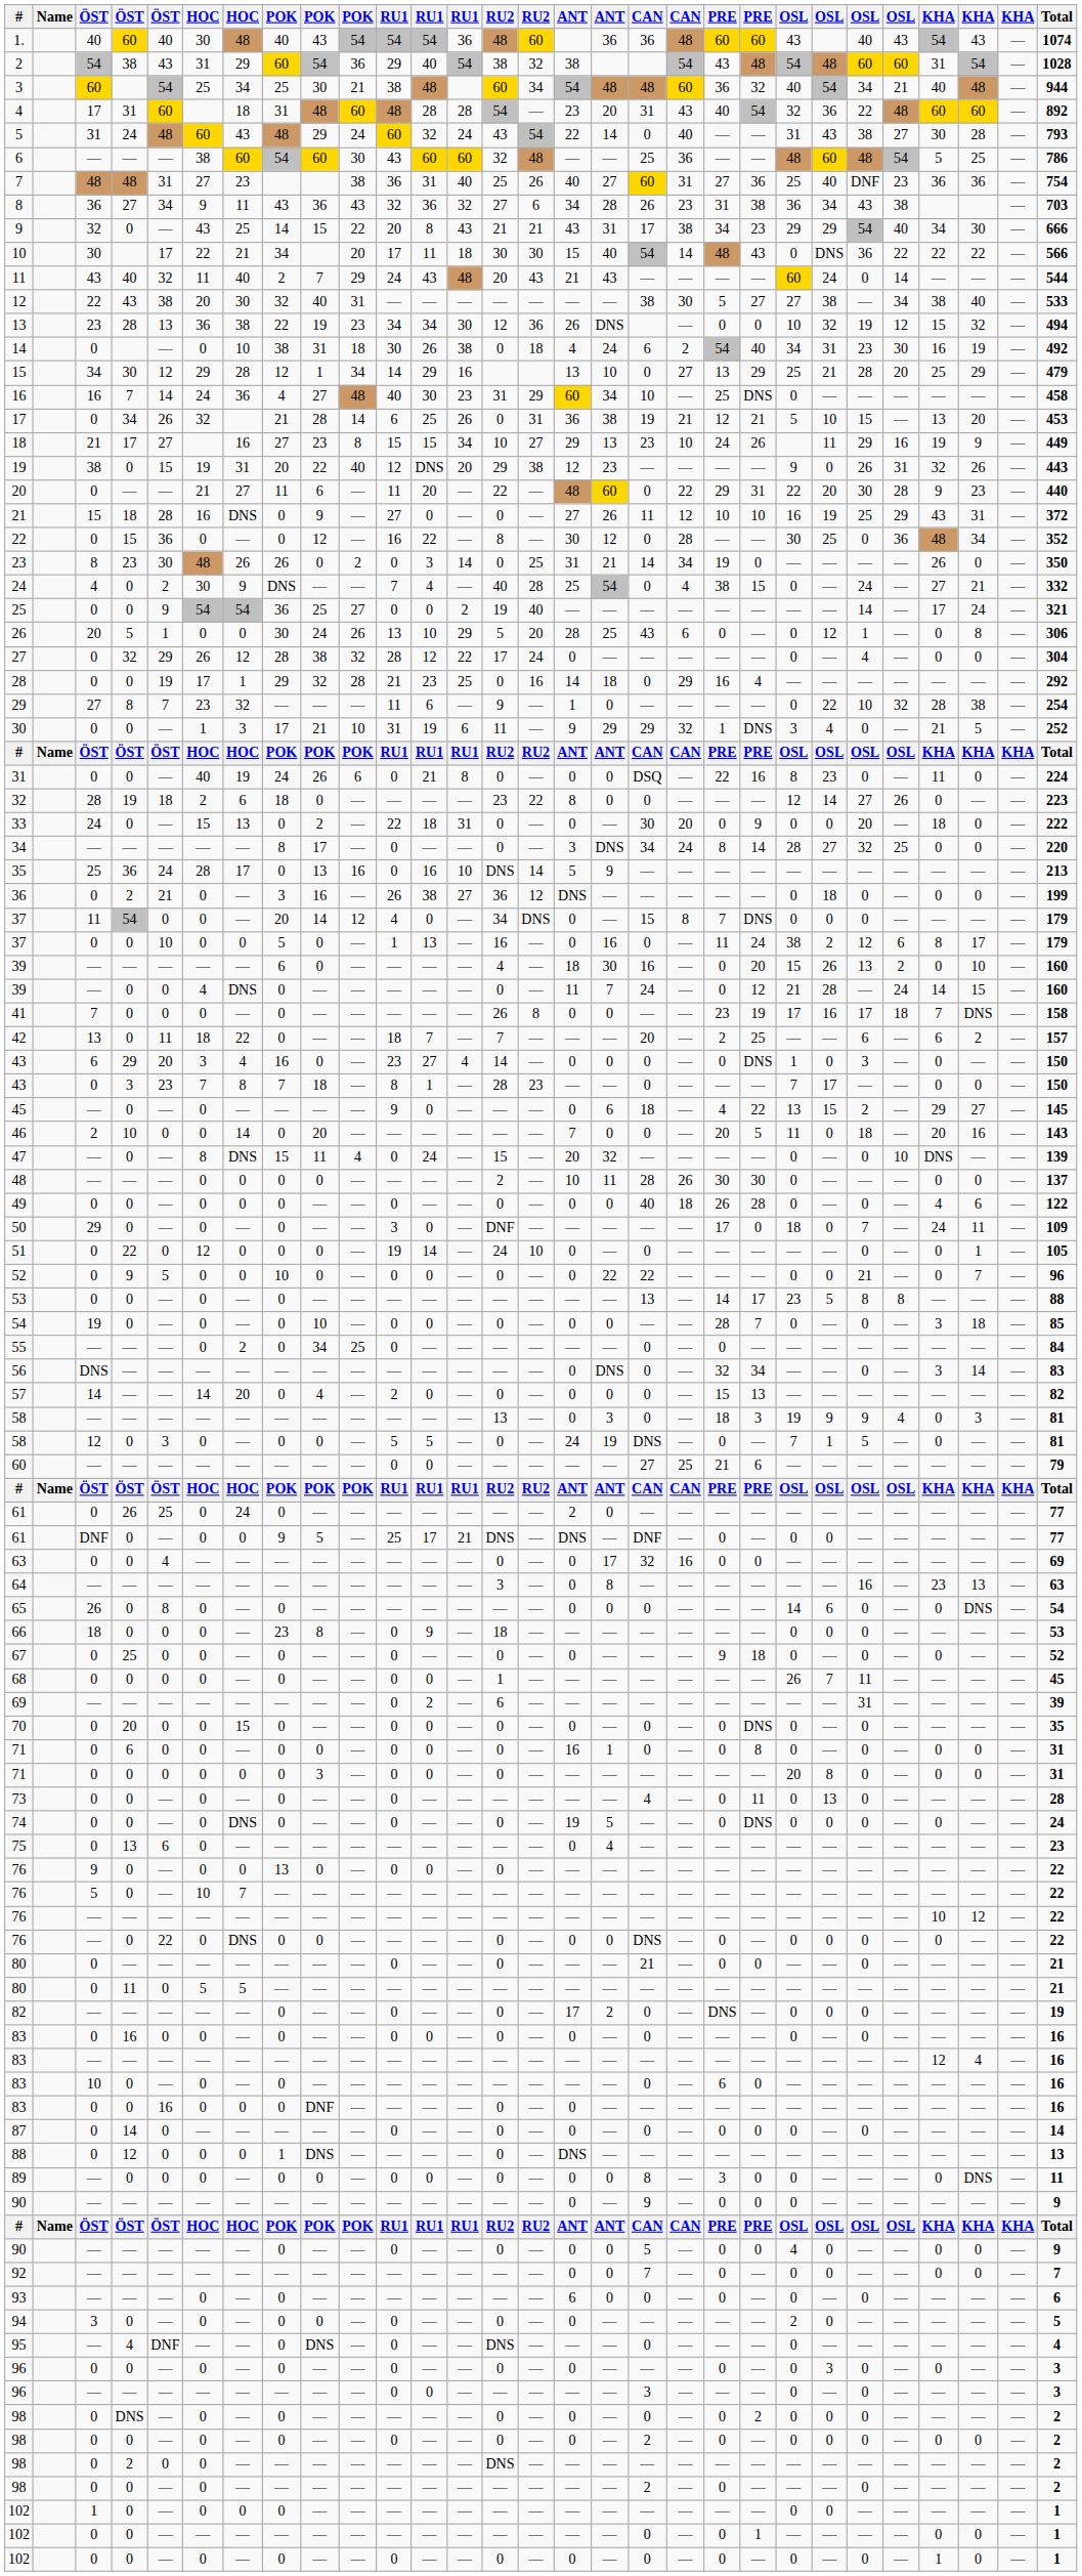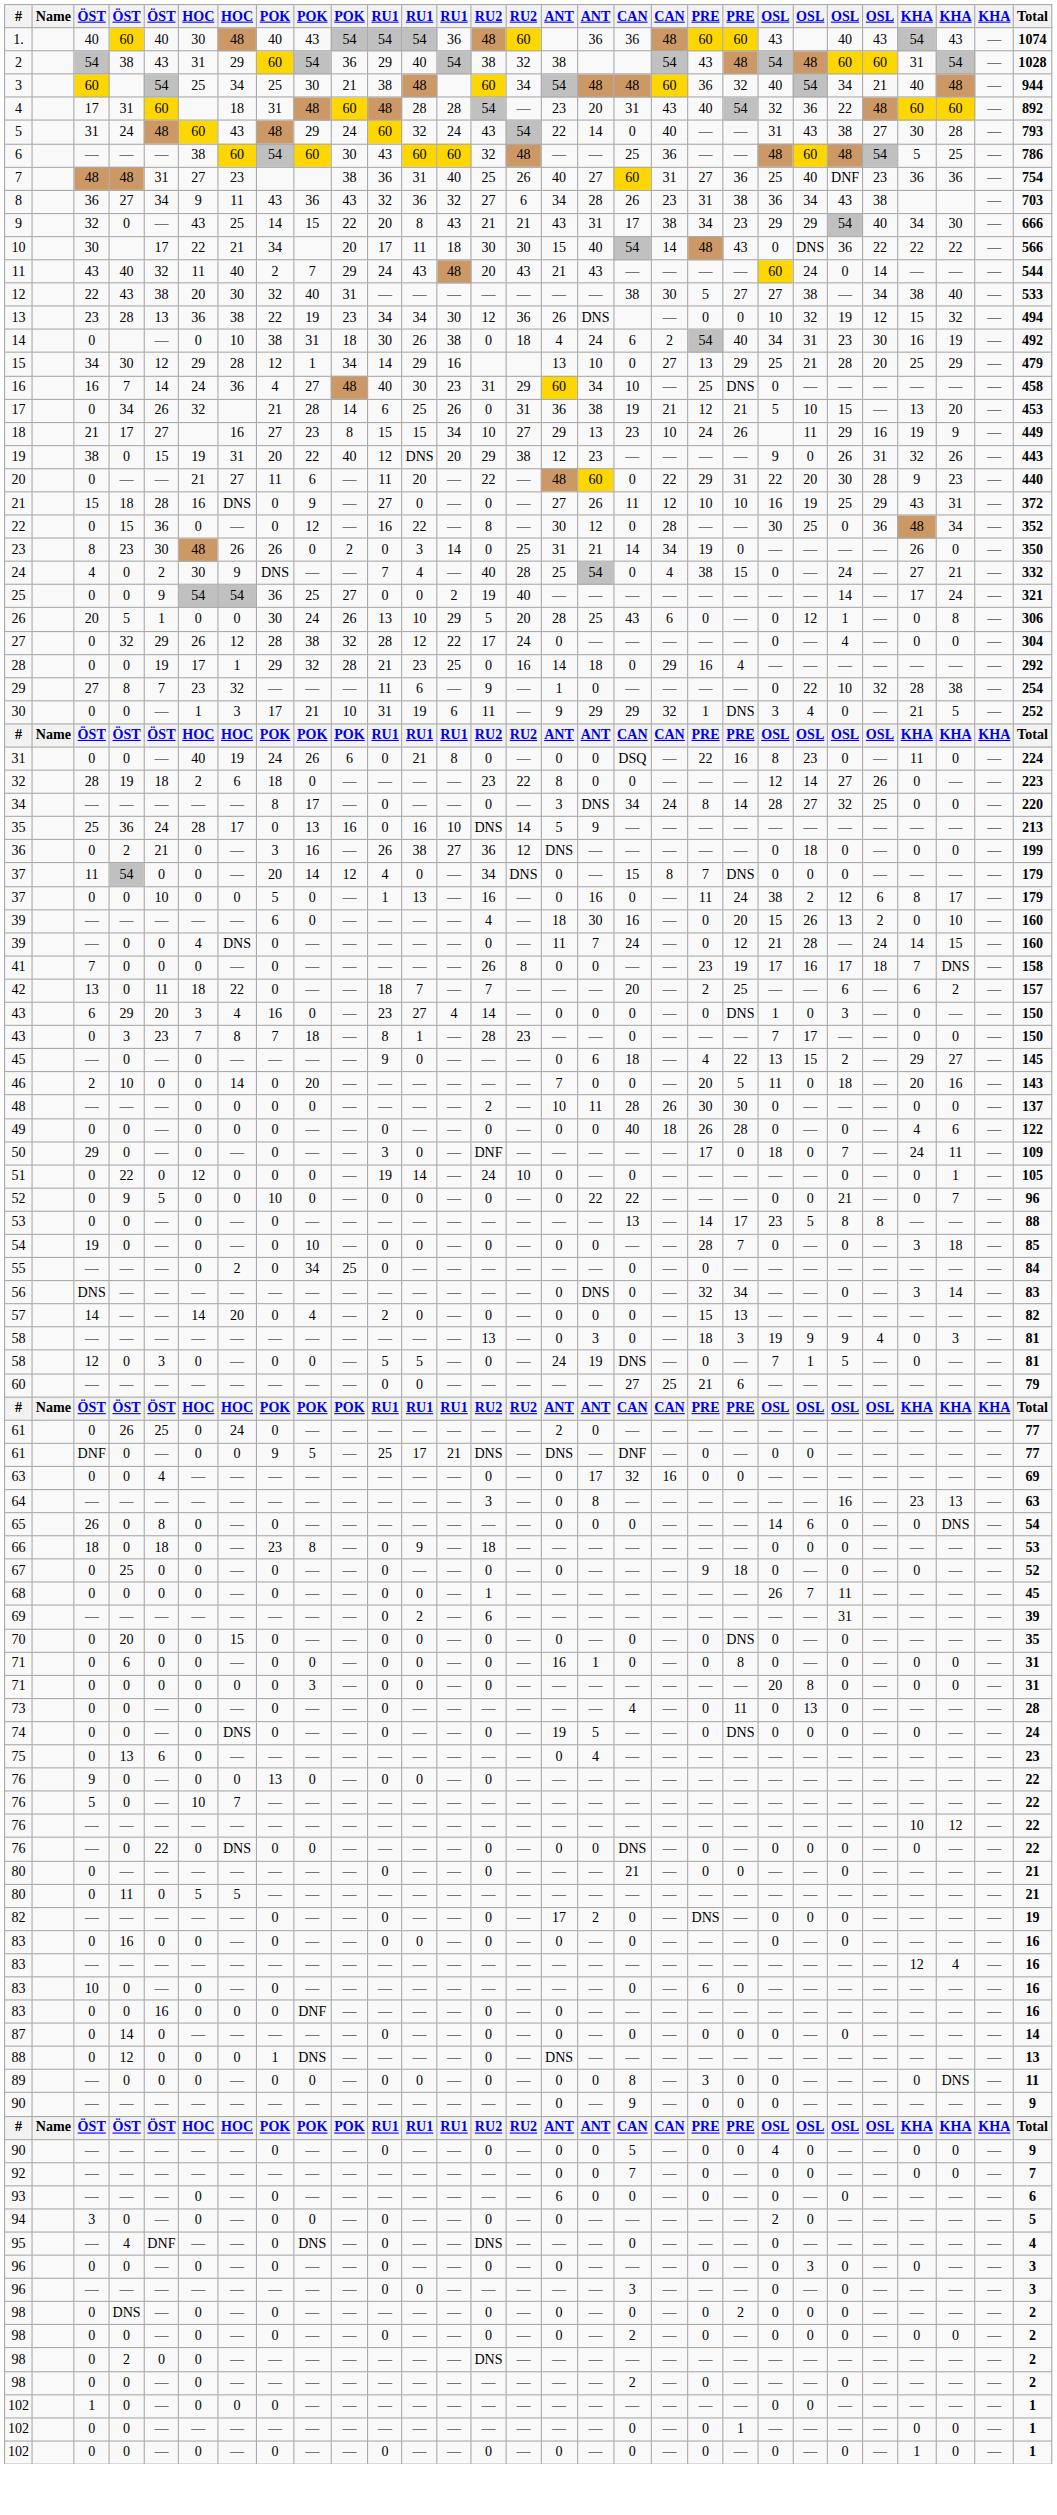- row: 33 | 24 | 0 | — | 15 | 13 | 0 | 2 | — | 22 | 18 | 31 | 0 | — | 0 | — | 30 | 20 | 0 | 9 | 0 | 0 | 20 | — | 18 | 0 | — | 222
- row: 47 | — | 0 | — | 8 | DNS | 15 | 11 | 4 | 0 | 24 | — | 15 | — | 20 | 32 | — | — | — | — | 0 | — | 0 | 10 | DNS | — | — | 139
66 | column 5: 0 -> 18
